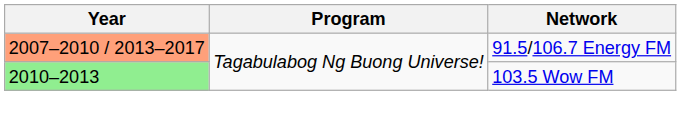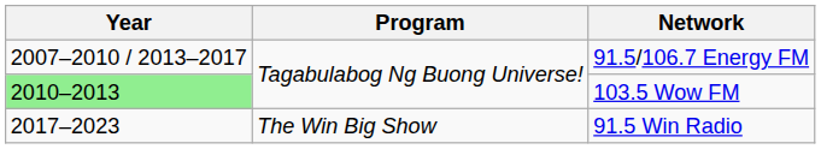91.5/106.7 Energy FM | Year: lightsalmon background -> no background
+ row: 2017–2023 | The Win Big Show | 91.5 Win Radio
